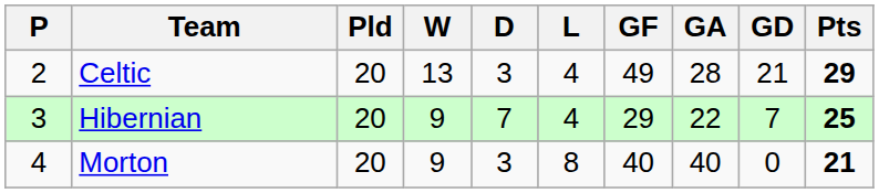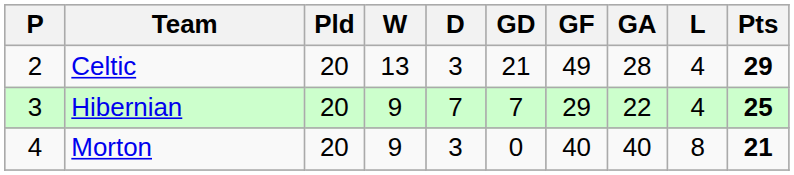columns swapped: L <-> GD
